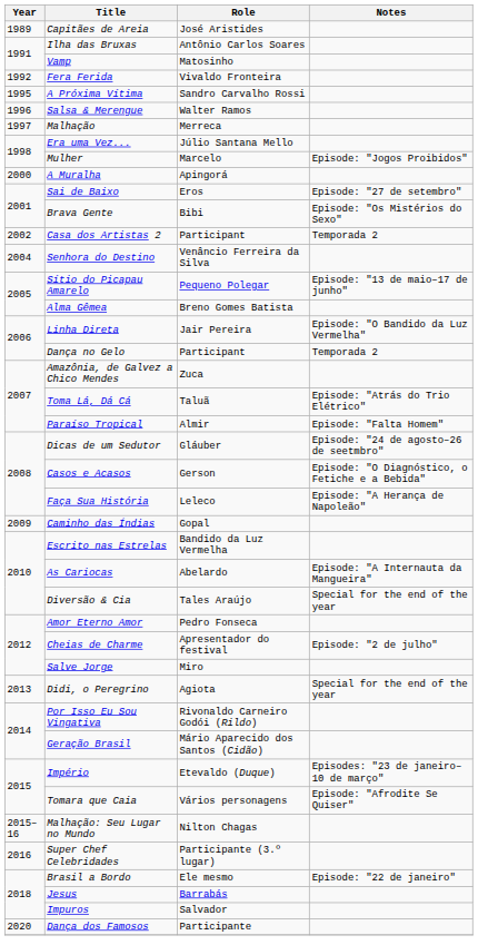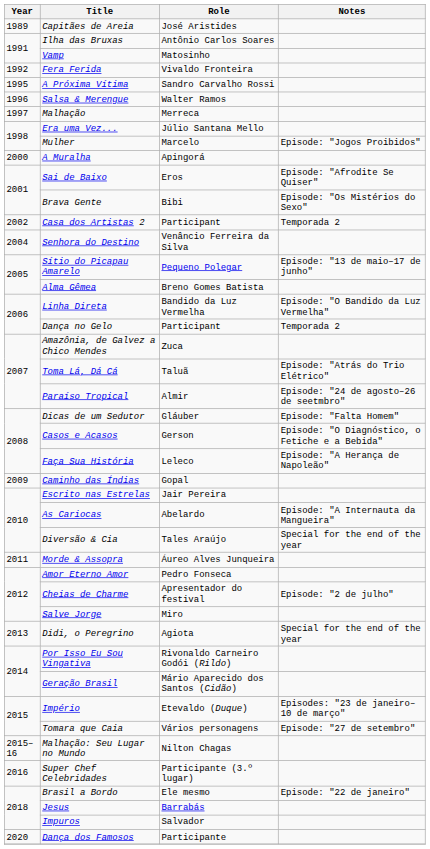Sai de Baixo | Notes: Episode: "27 de setembro" -> Episode: "Afrodite Se Quiser"
Linha Direta | Role: Jair Pereira -> Bandido da Luz Vermelha
Paraíso Tropical | Notes: Episode: "Falta Homem" -> Episode: "24 de agosto–26 de seetmbro"
Dicas de um Sedutor | Notes: Episode: "24 de agosto–26 de seetmbro" -> Episode: "Falta Homem"
Escrito nas Estrelas | Role: Bandido da Luz Vermelha -> Jair Pereira
+ row: 2011 | Morde & Assopra | Áureo Alves Junqueira
Tomara que Caia | Notes: Episode: "Afrodite Se Quiser" -> Episode: "27 de setembro"
